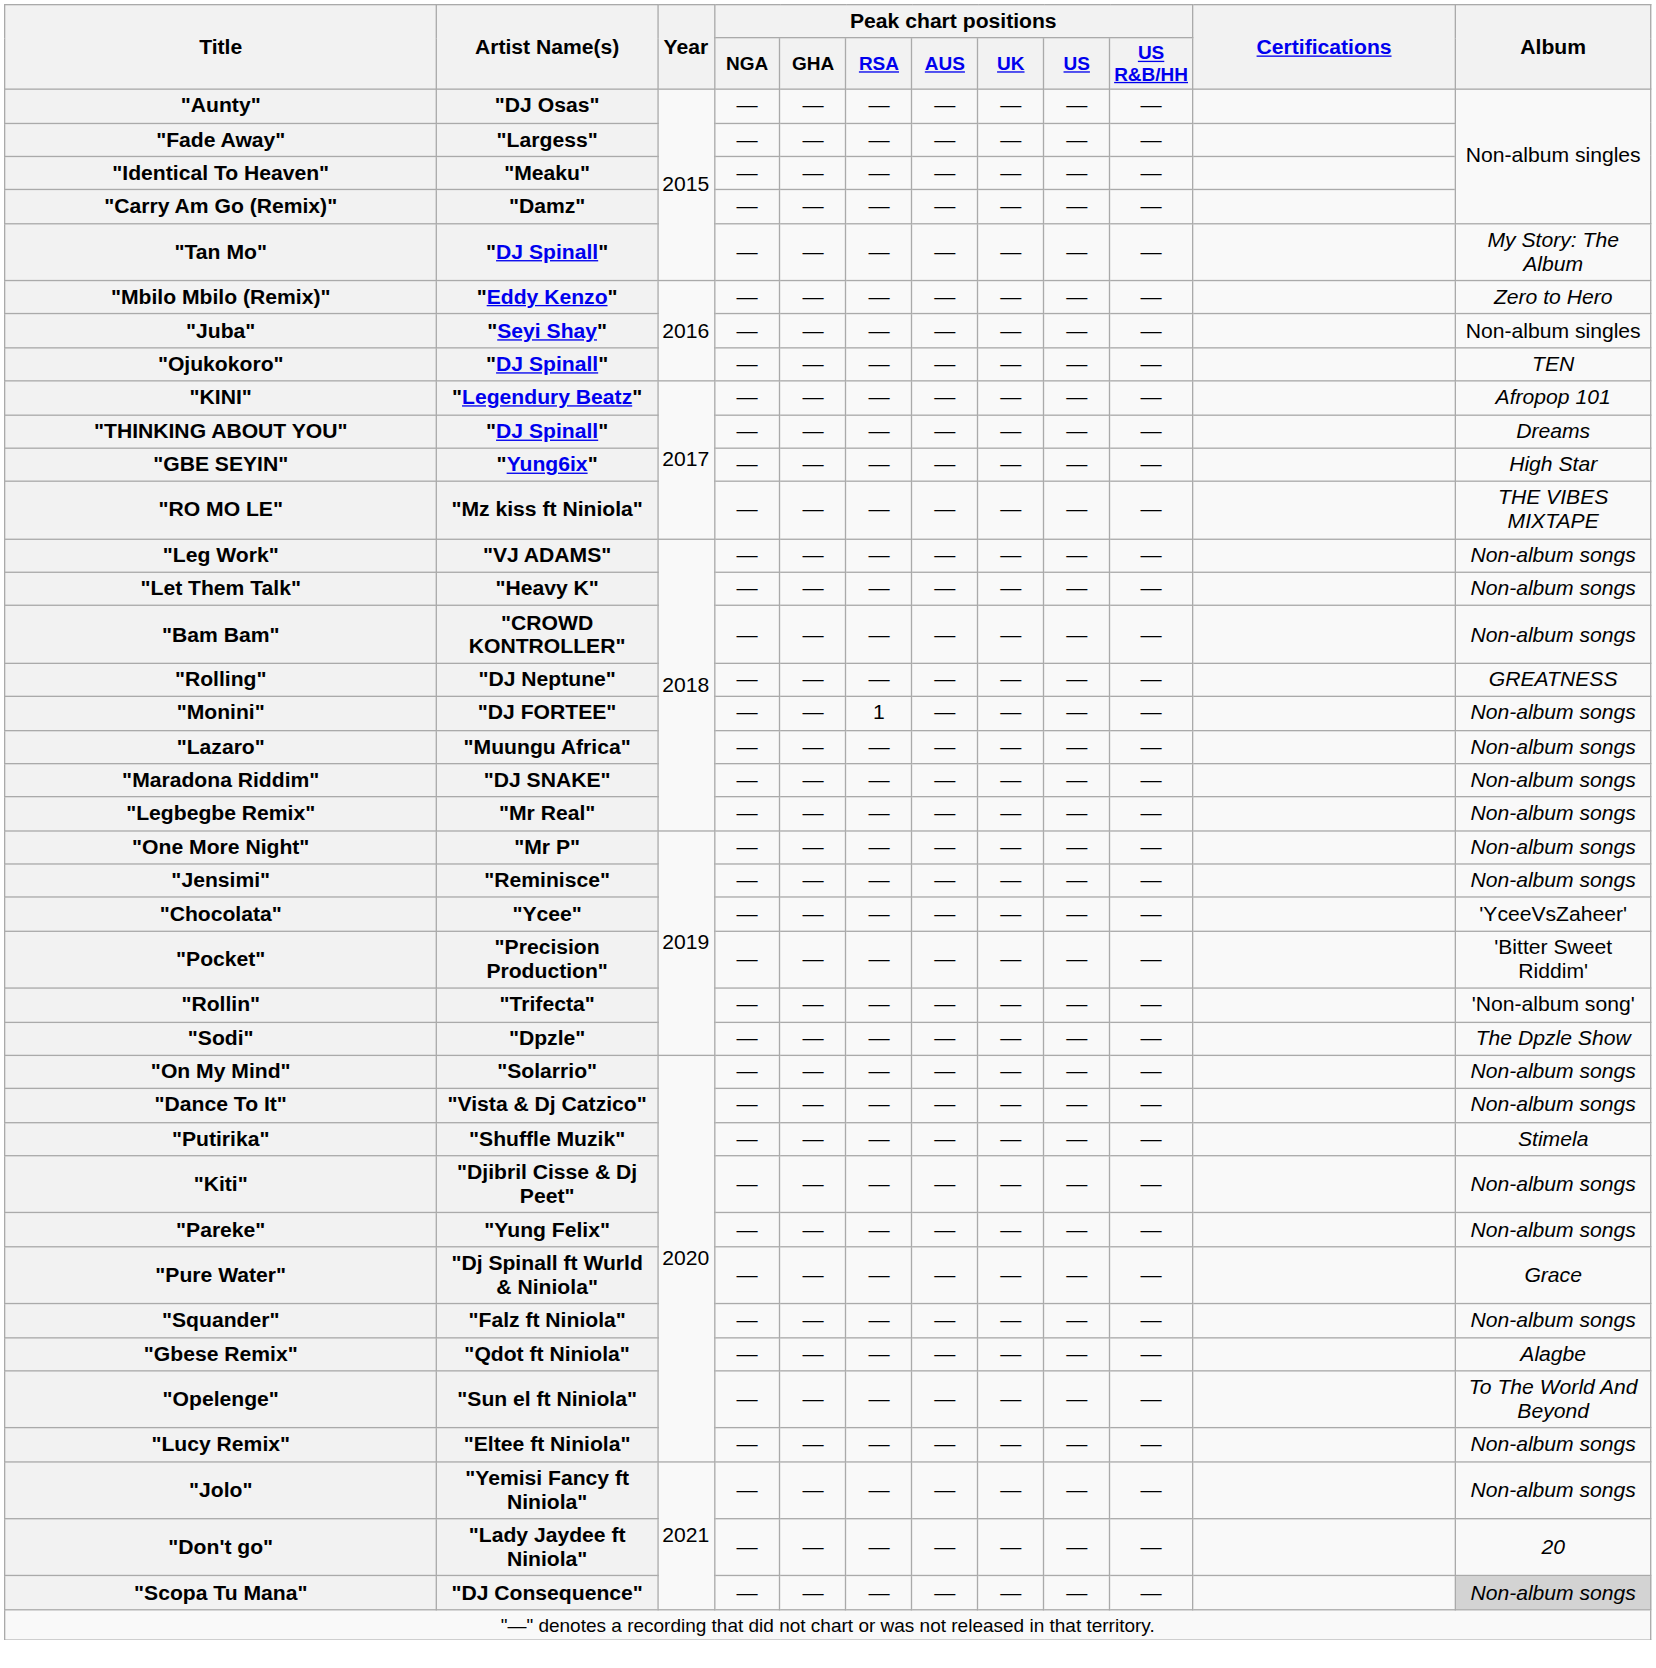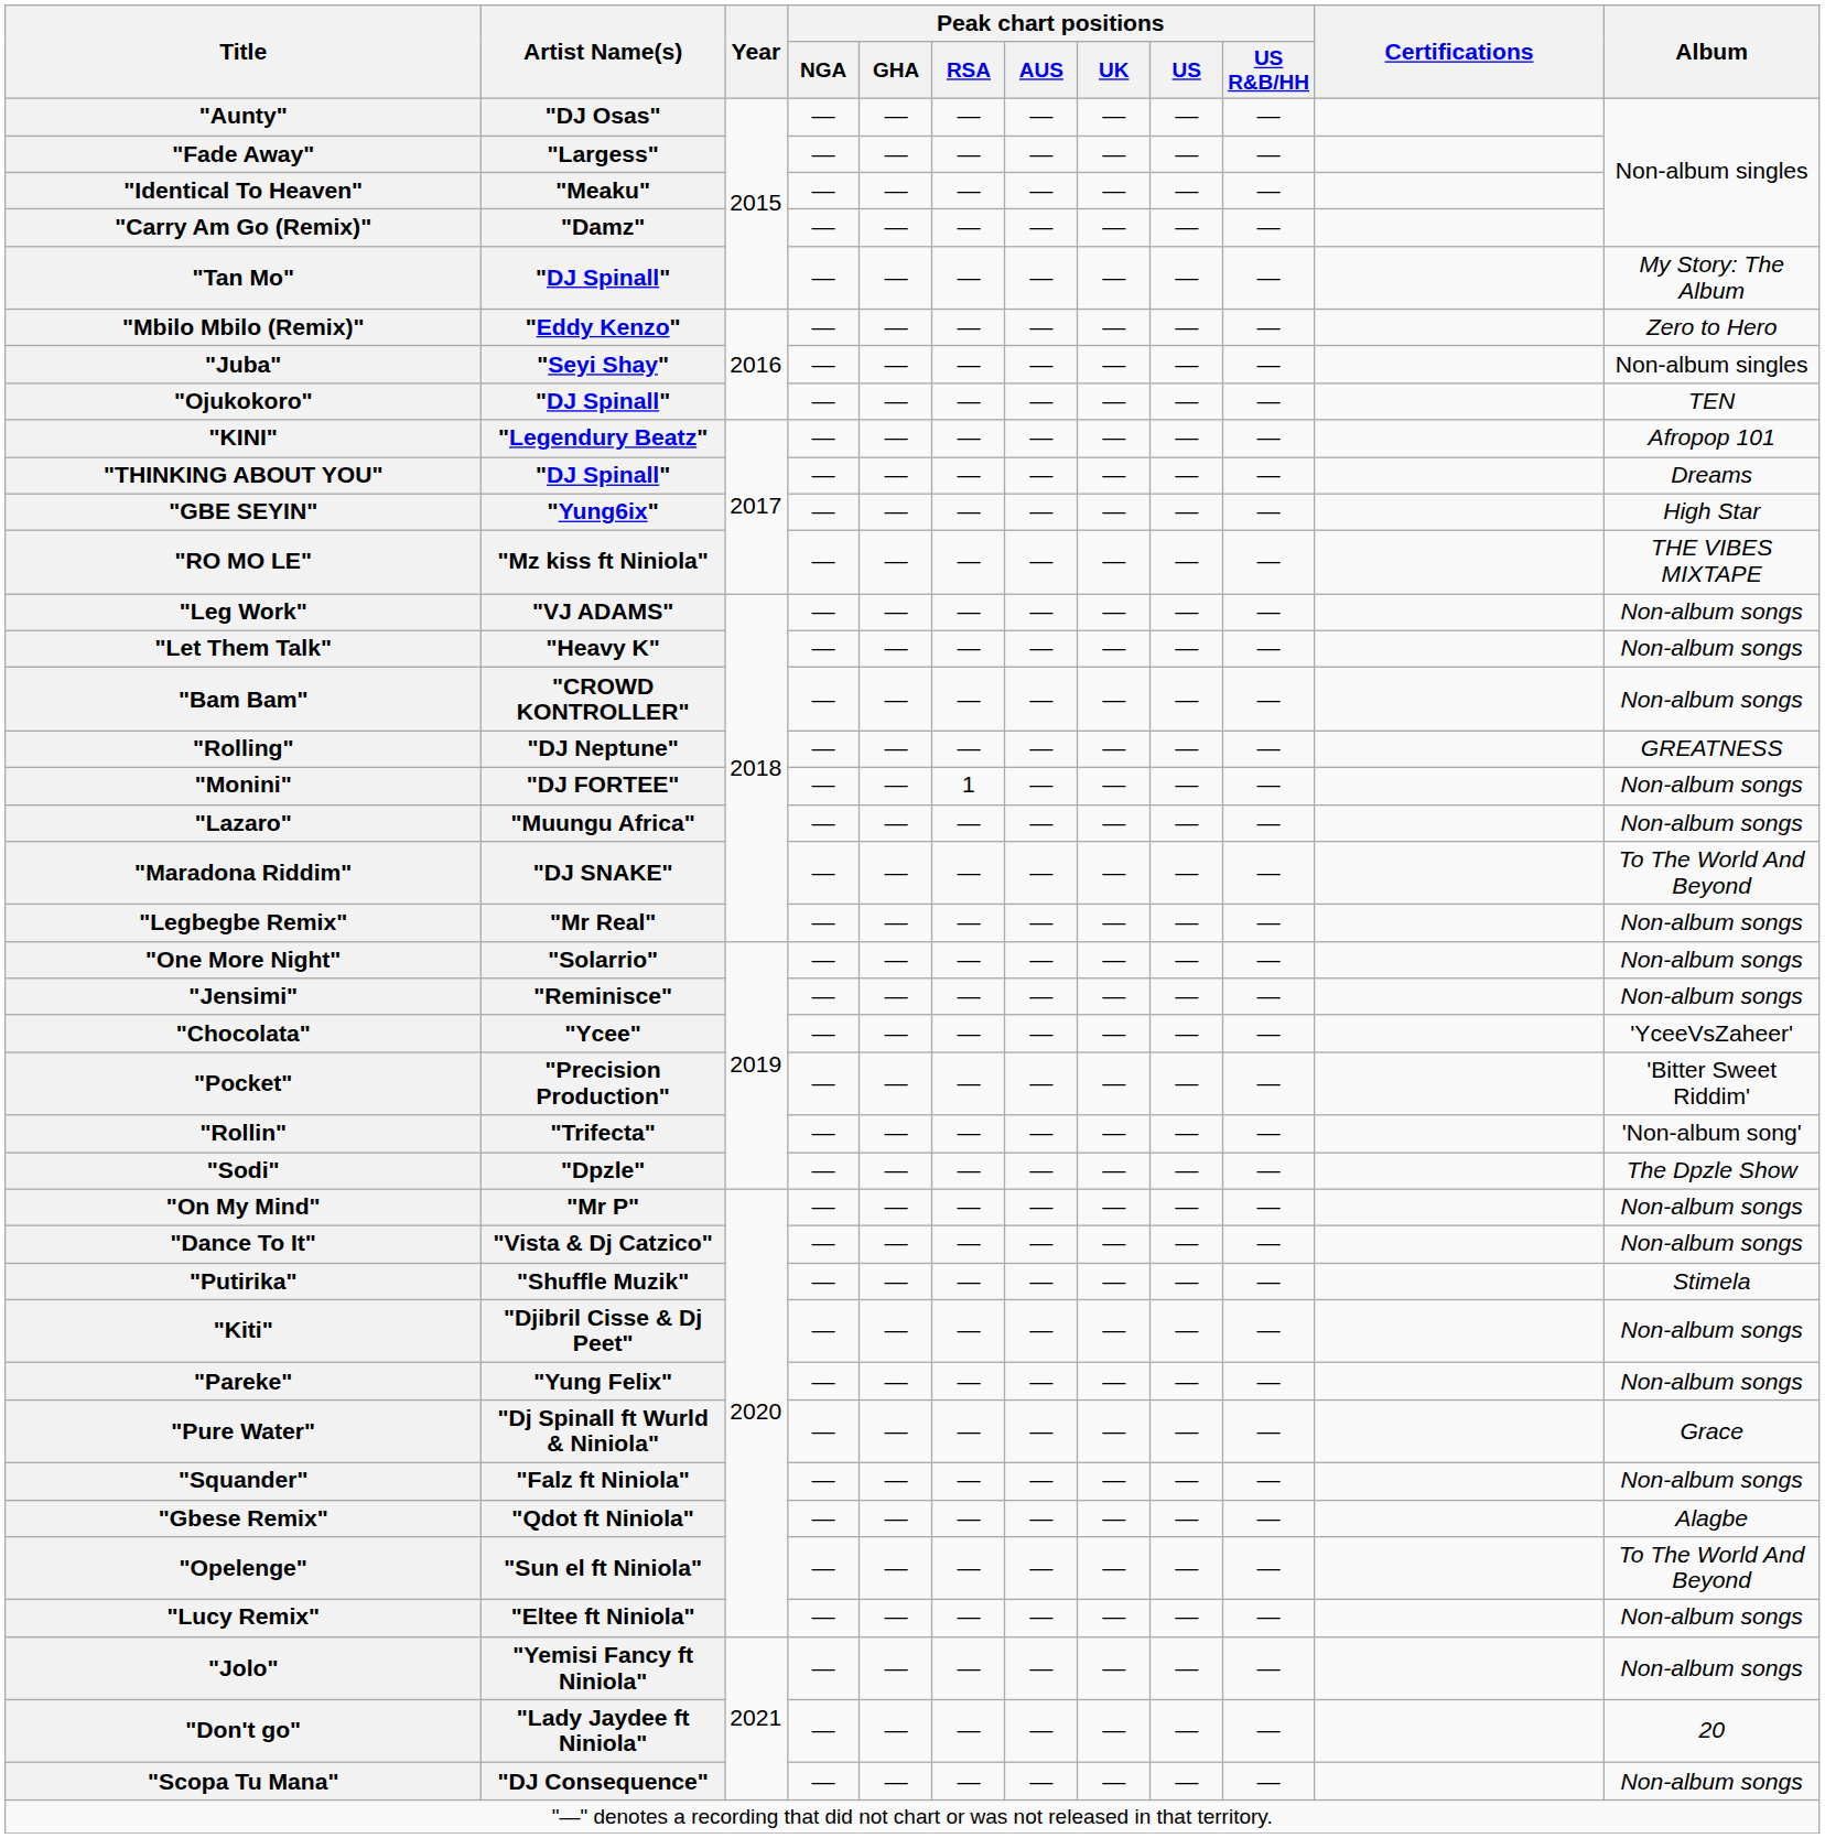"Maradona Riddim" | Album: Non-album songs -> To The World And Beyond
"One More Night" | Artist Name(s): "Mr P" -> "Solarrio"
"On My Mind" | Artist Name(s): "Solarrio" -> "Mr P"
"Scopa Tu Mana" | Album: lightgrey background -> no background
